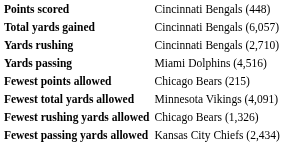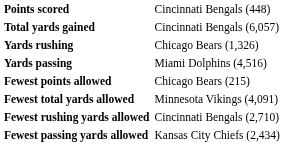Yards rushing | column 2: Cincinnati Bengals (2,710) -> Chicago Bears (1,326)
Fewest rushing yards allowed | column 2: Chicago Bears (1,326) -> Cincinnati Bengals (2,710)
